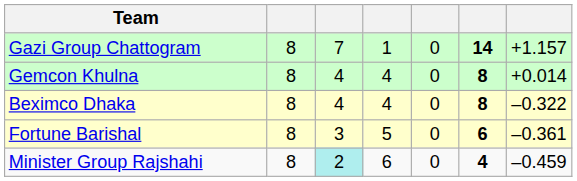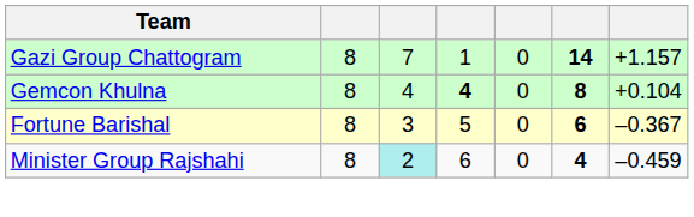Gemcon Khulna | column 4: normal -> bold
Gemcon Khulna | column 7: +0.014 -> +0.104
- row: Beximco Dhaka | 8 | 4 | 4 | 0 | 8 | –0.322
Fortune Barishal | column 7: –0.361 -> –0.367
